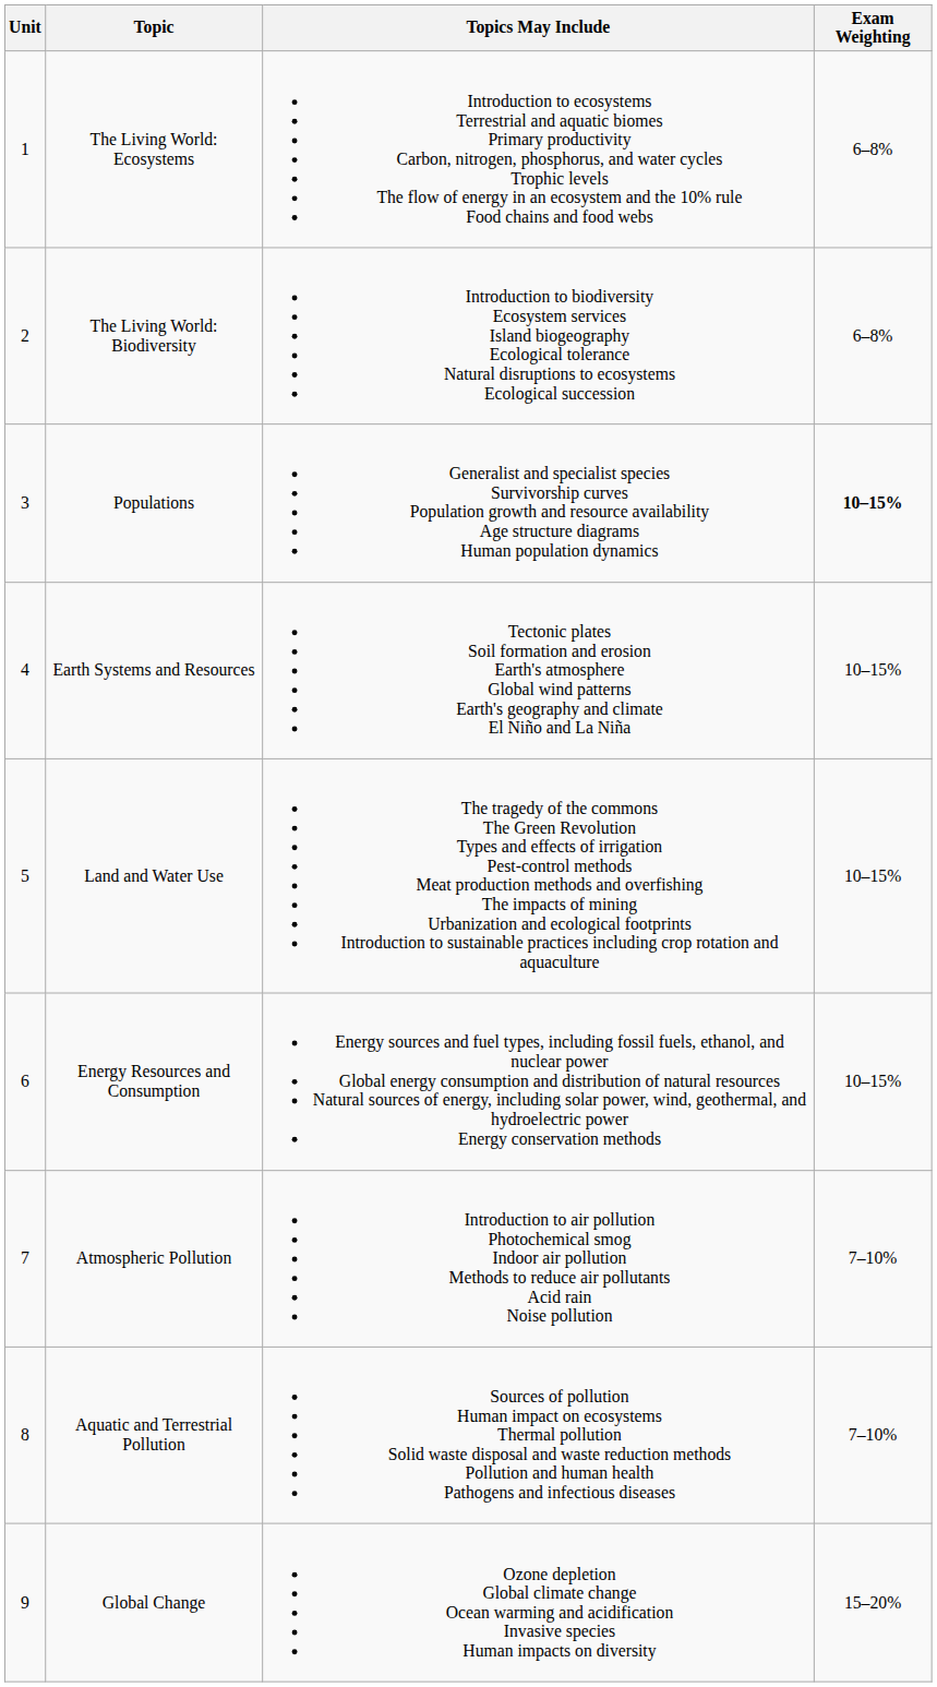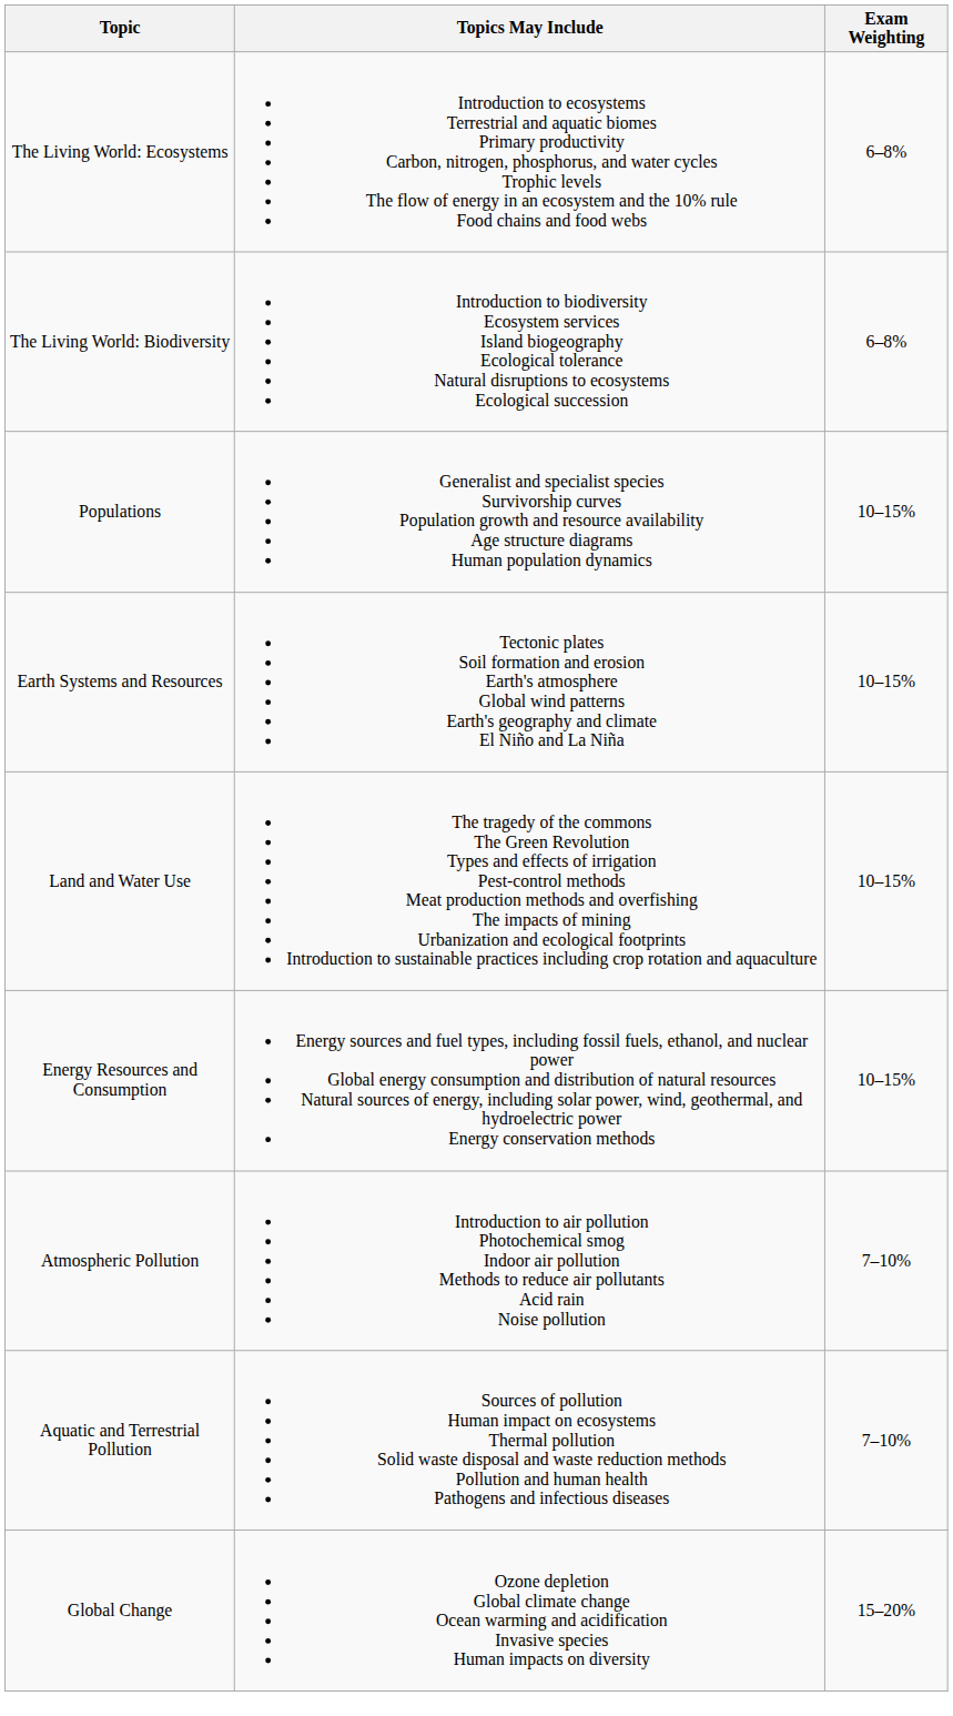- column: Unit | 1 | 2 | 3 | 4 | 5 | 6 | 7 | 8 | 9
Populations | Exam Weighting: bold -> normal
